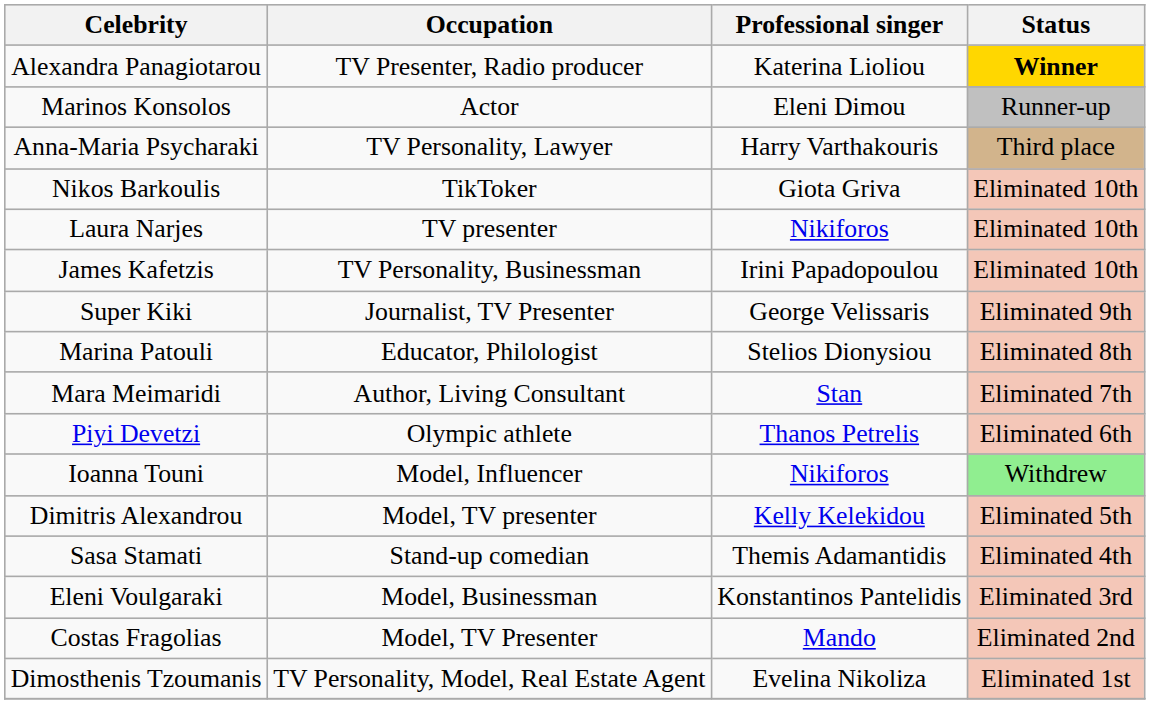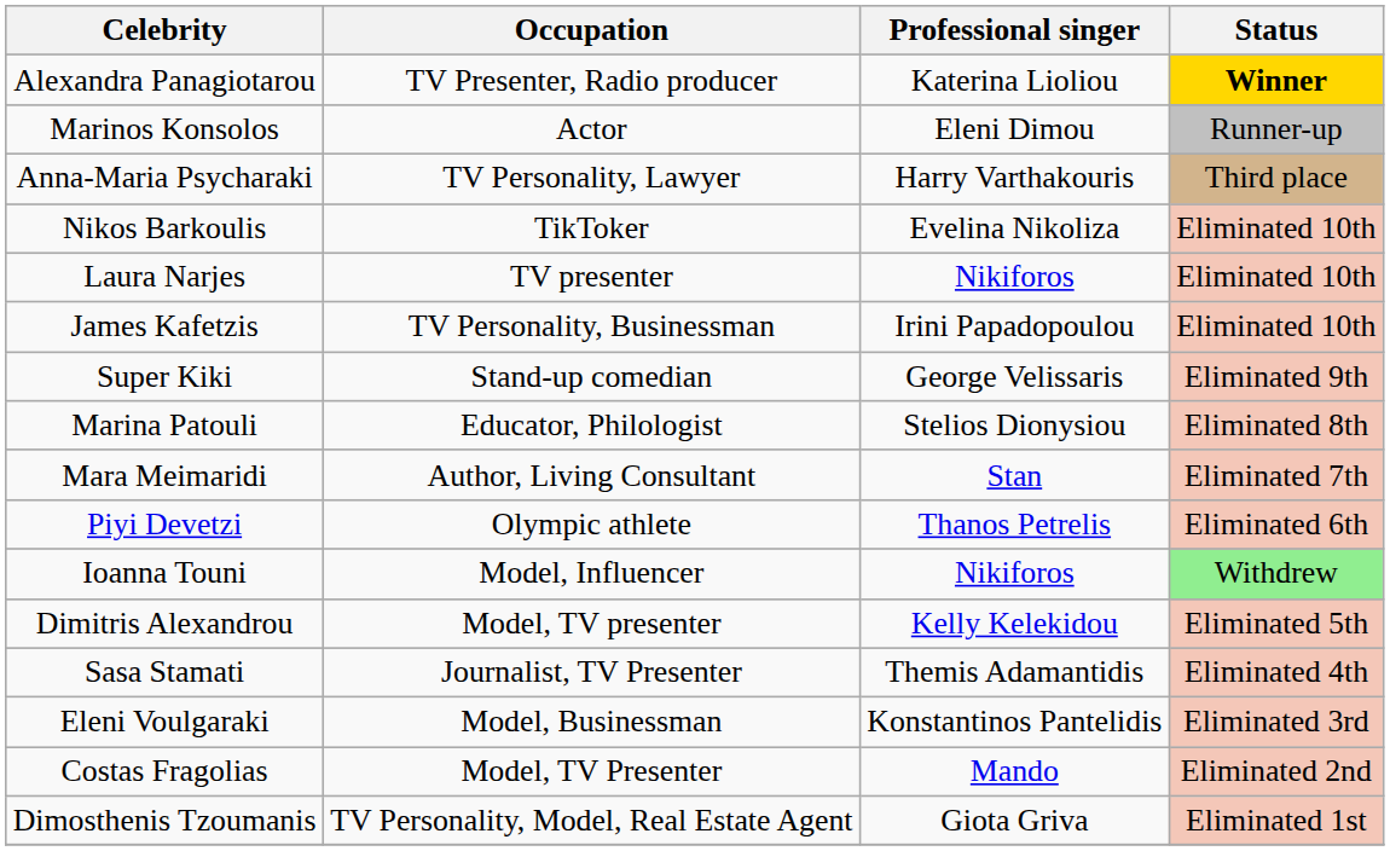Nikos Barkoulis | Professional singer: Giota Griva -> Evelina Nikoliza
Super Kiki | Occupation: Journalist, TV Presenter -> Stand-up comedian
Sasa Stamati | Occupation: Stand-up comedian -> Journalist, TV Presenter
Dimosthenis Tzoumanis | Professional singer: Evelina Nikoliza -> Giota Griva
